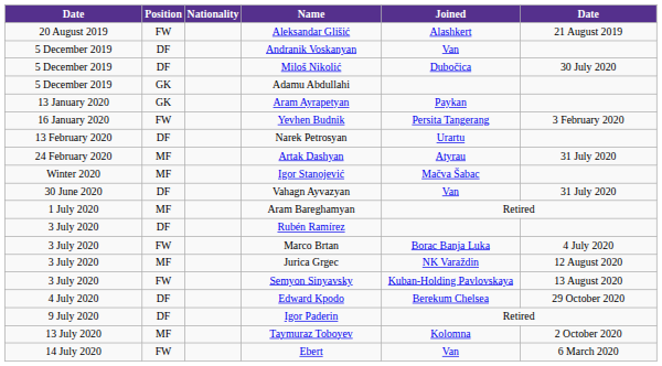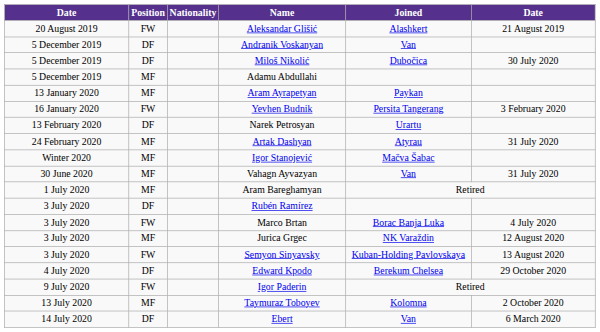Adamu Abdullahi | Position: GK -> MF
Aram Ayrapetyan | Position: GK -> MF
Vahagn Ayvazyan | Position: DF -> MF
Igor Paderin | Position: DF -> FW
Ebert | Position: FW -> DF
